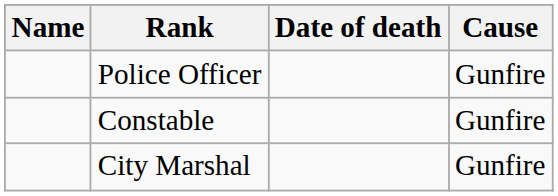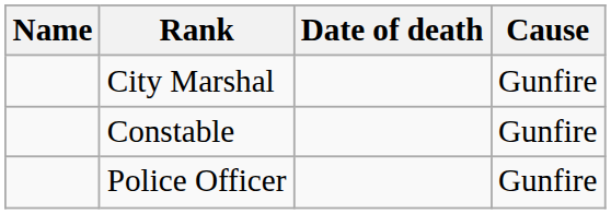rows swapped: City Marshal <-> Police Officer
